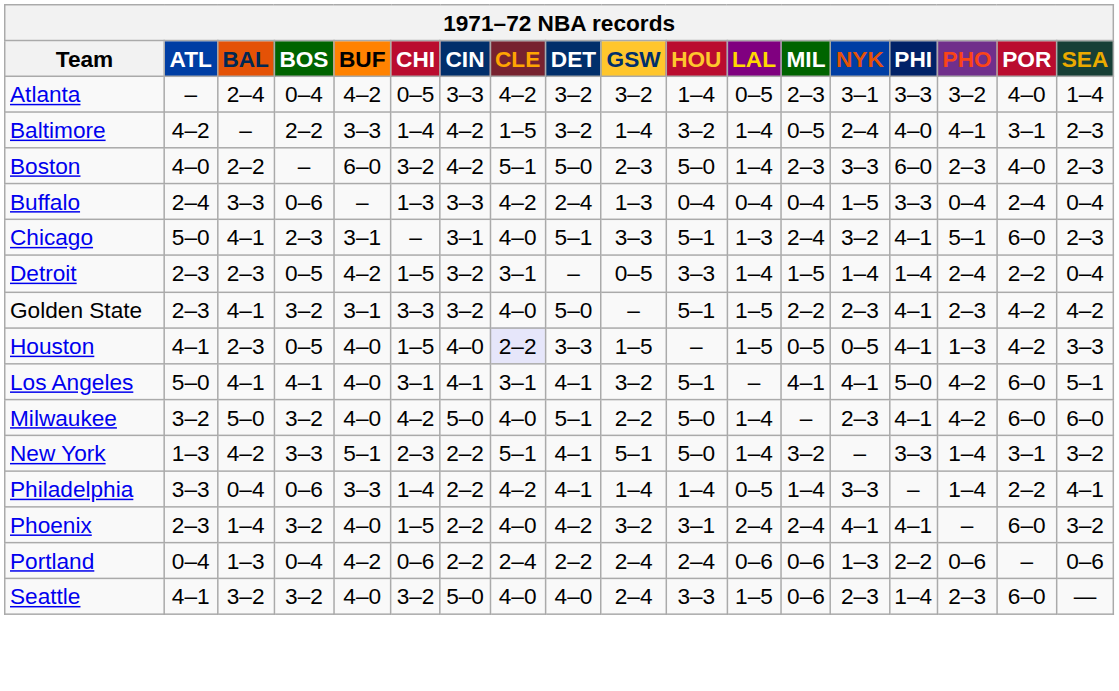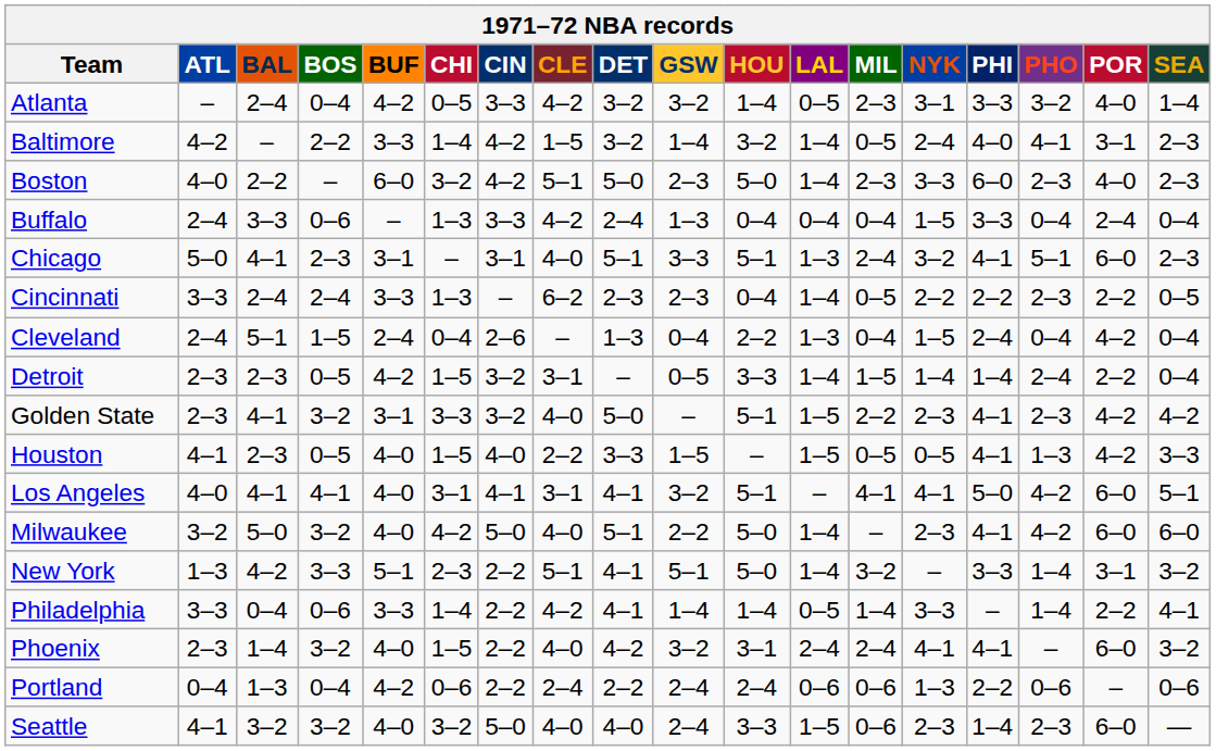+ row: Cincinnati | 3–3 | 2–4 | 2–4 | 3–3 | 1–3 | – | 6–2 | 2–3 | 2–3 | 0–4 | 1–4 | 0–5 | 2–2 | 2–2 | 2–3 | 2–2 | 0–5
+ row: Cleveland | 2–4 | 5–1 | 1–5 | 2–4 | 0–4 | 2–6 | – | 1–3 | 0–4 | 2–2 | 1–3 | 0–4 | 1–5 | 2–4 | 0–4 | 4–2 | 0–4
Houston | CLE: lavender background -> no background
Los Angeles | ATL: 5–0 -> 4–0
